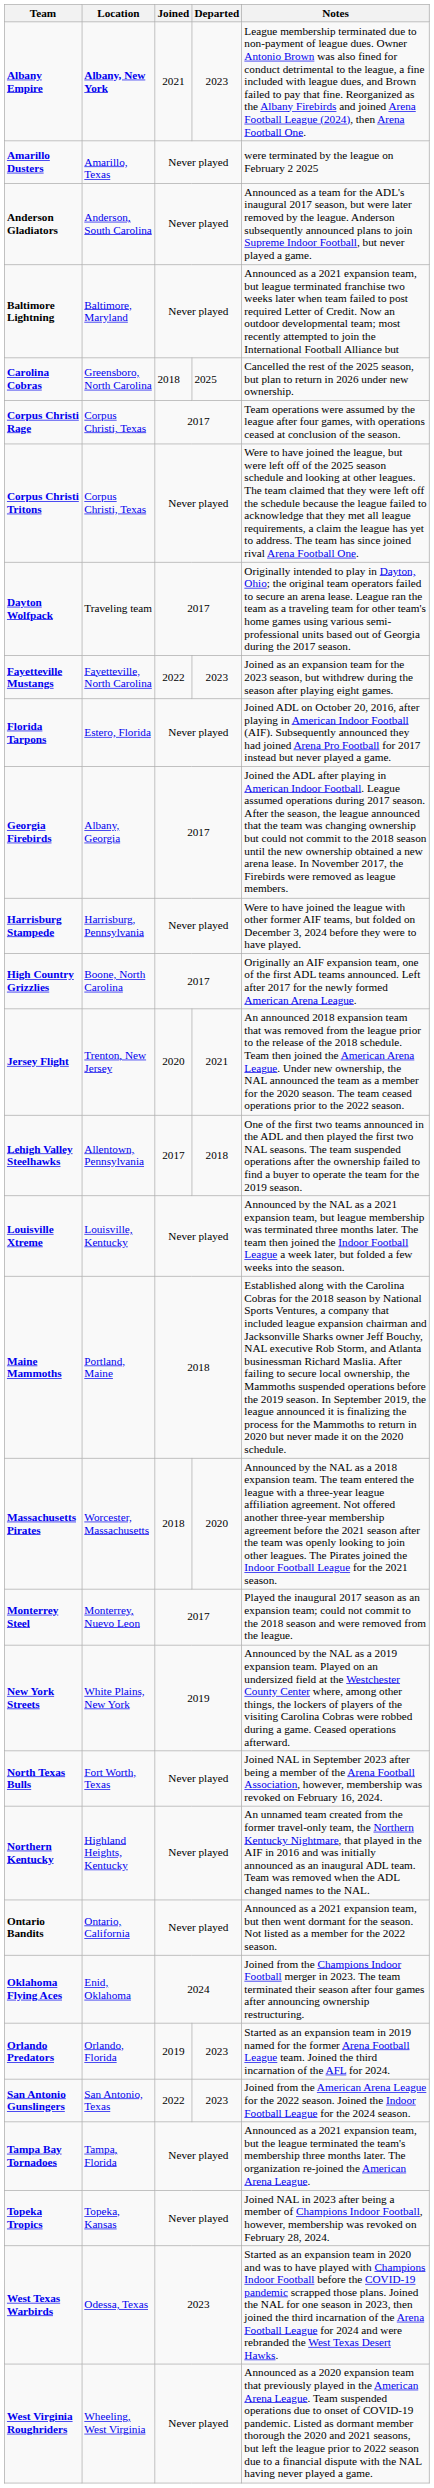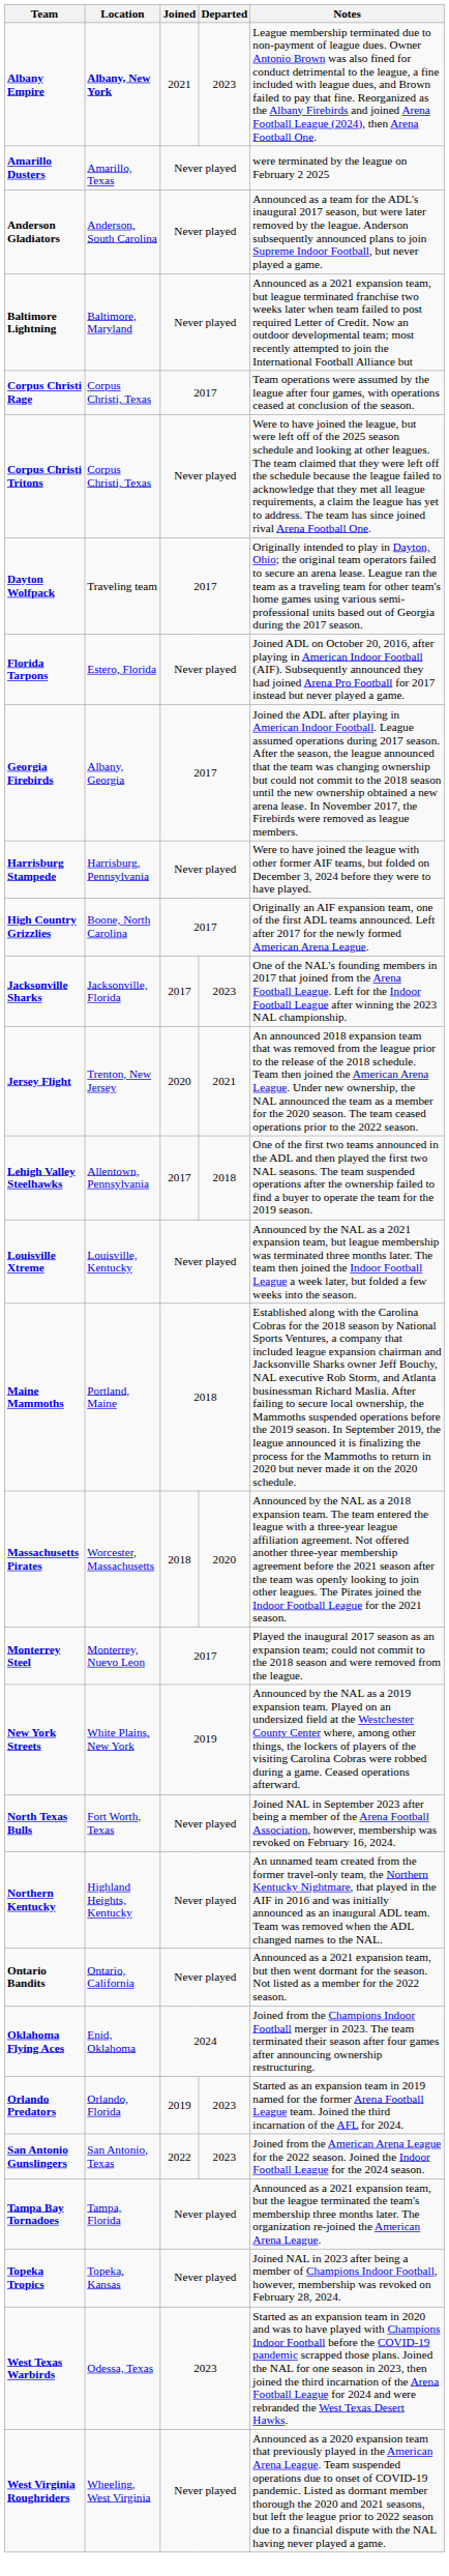- row: Carolina Cobras | Greensboro, North Carolina | 2018 | 2025 | Cancelled the rest of the 2025 season, but plan to return in 2026 under new ownership.
- row: Fayetteville Mustangs | Fayetteville, North Carolina | 2022 | 2023 | Joined as an expansion team for the 2023 season, but withdrew during the season after playing eight games.
+ row: Jacksonville Sharks | Jacksonville, Florida | 2017 | 2023 | One of the NAL's founding members in 2017 that joined from the Arena Football League. Left for the Indoor Football League after winning the 2023 NAL championship.
